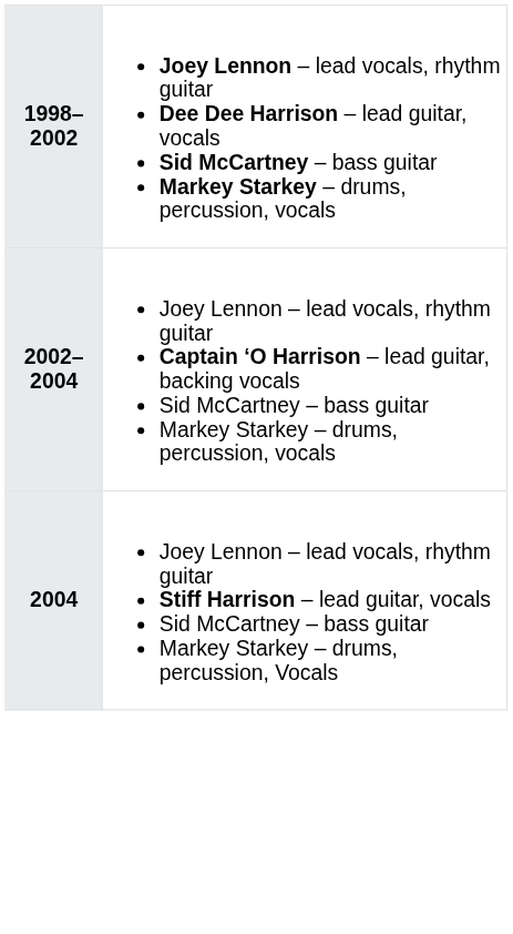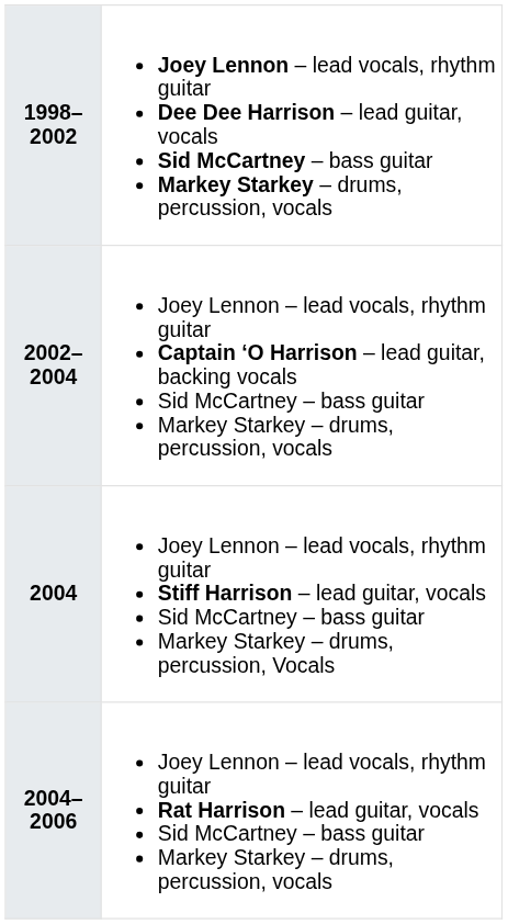+ row: 2004–2006 | Joey Lennon – lead vocals, rhythm guitar Rat Harrison – lead guitar, vocals Sid McCartney – bass guitar Markey Starkey – drums, percussion, vocals
